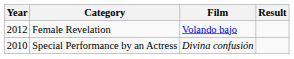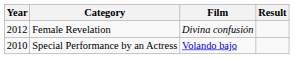Female Revelation | Film: Volando bajo -> Divina confusión
Special Performance by an Actress | Film: Divina confusión -> Volando bajo
